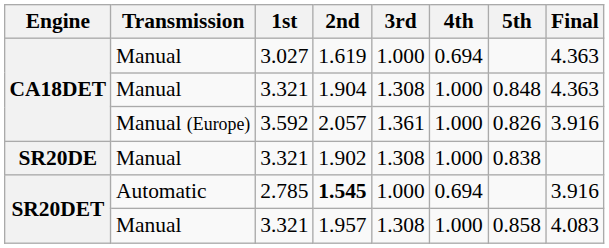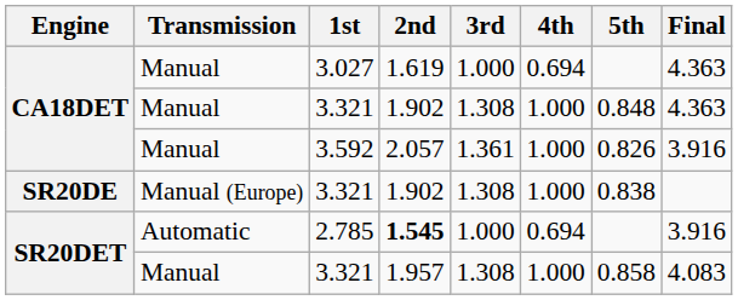CA18DET / 3.321 | 2nd: 1.904 -> 1.902
3.592 | Transmission: Manual (Europe) -> Manual
SR20DE / 3.321 | Transmission: Manual -> Manual (Europe)
